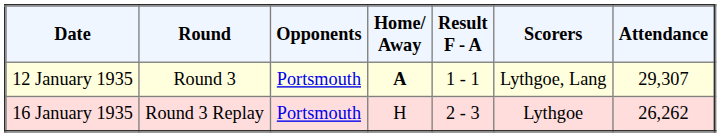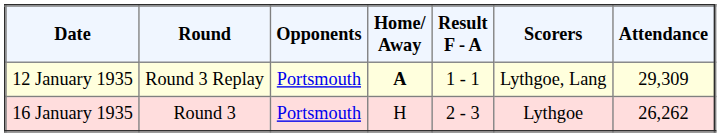12 January 1935 | Round: Round 3 -> Round 3 Replay
12 January 1935 | Attendance: 29,307 -> 29,309
16 January 1935 | Round: Round 3 Replay -> Round 3
